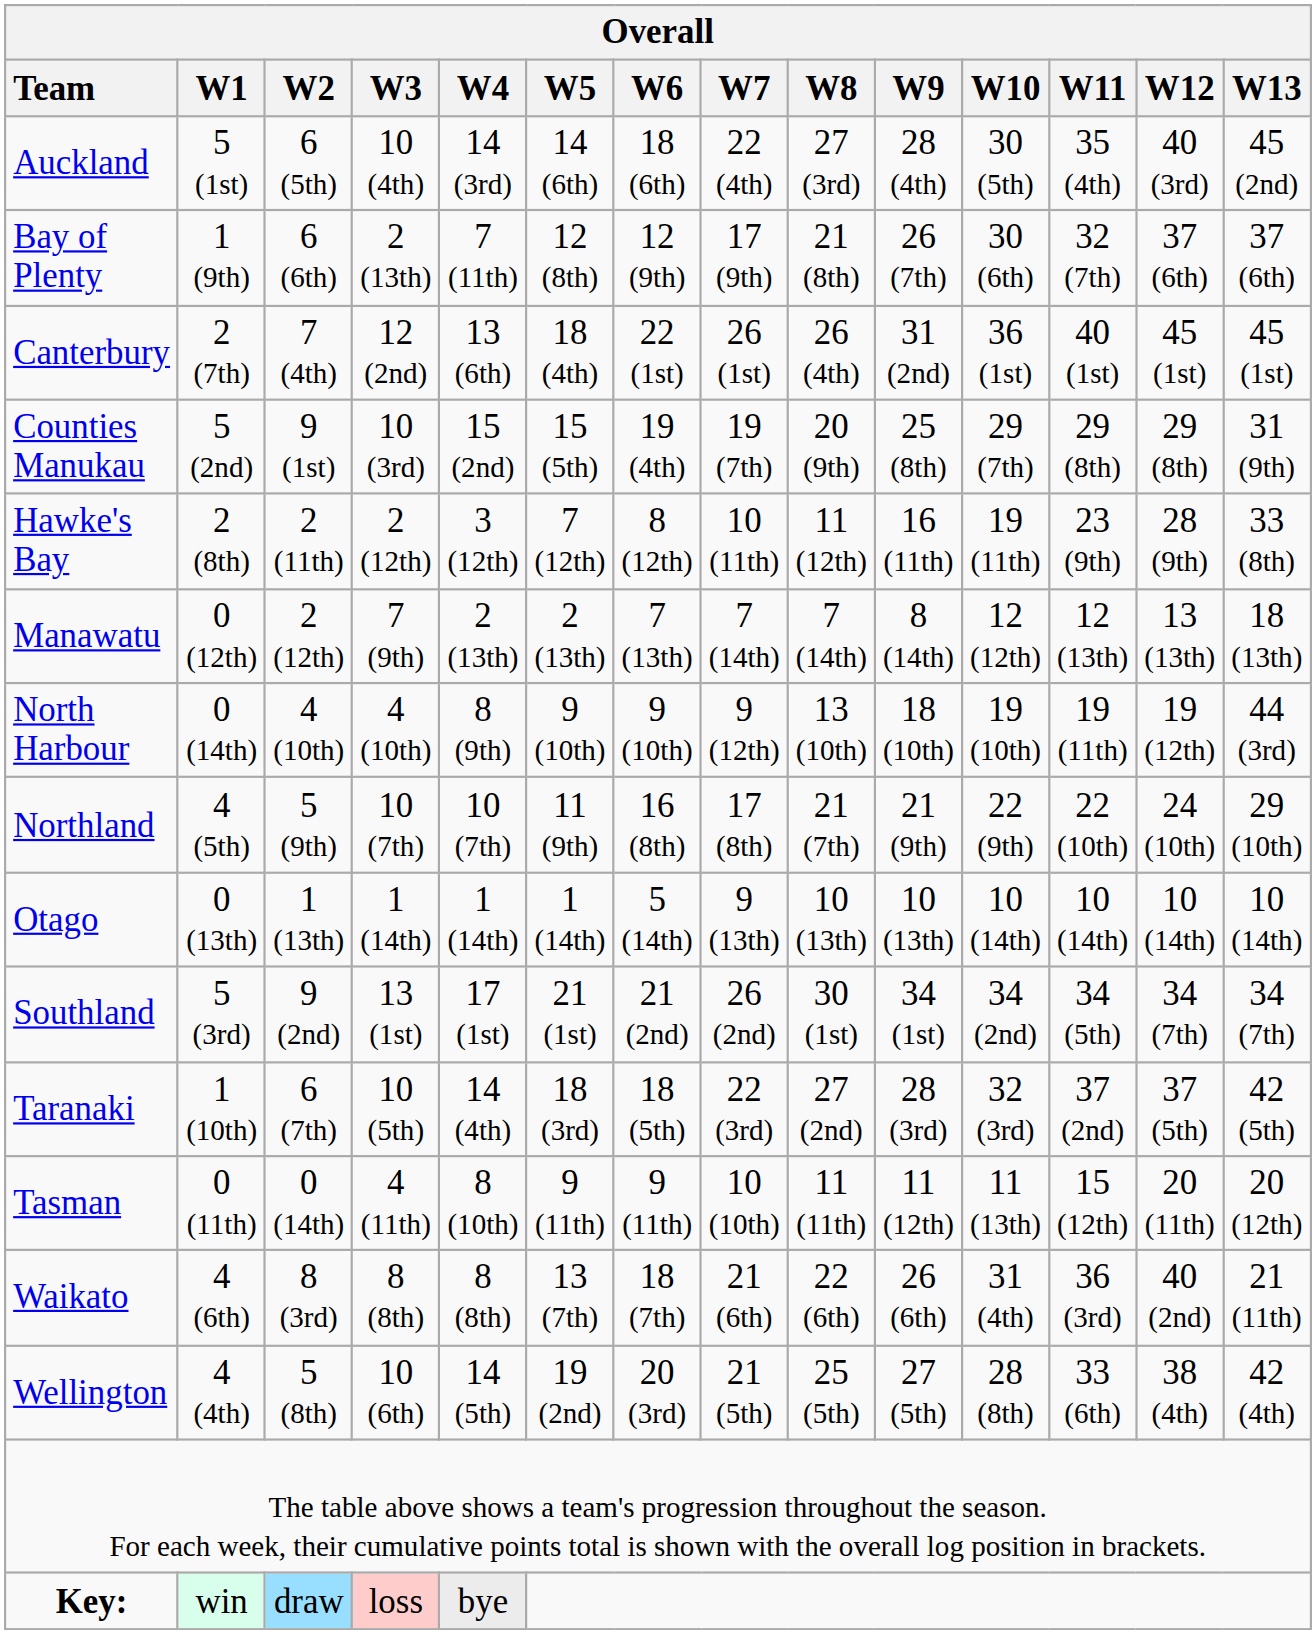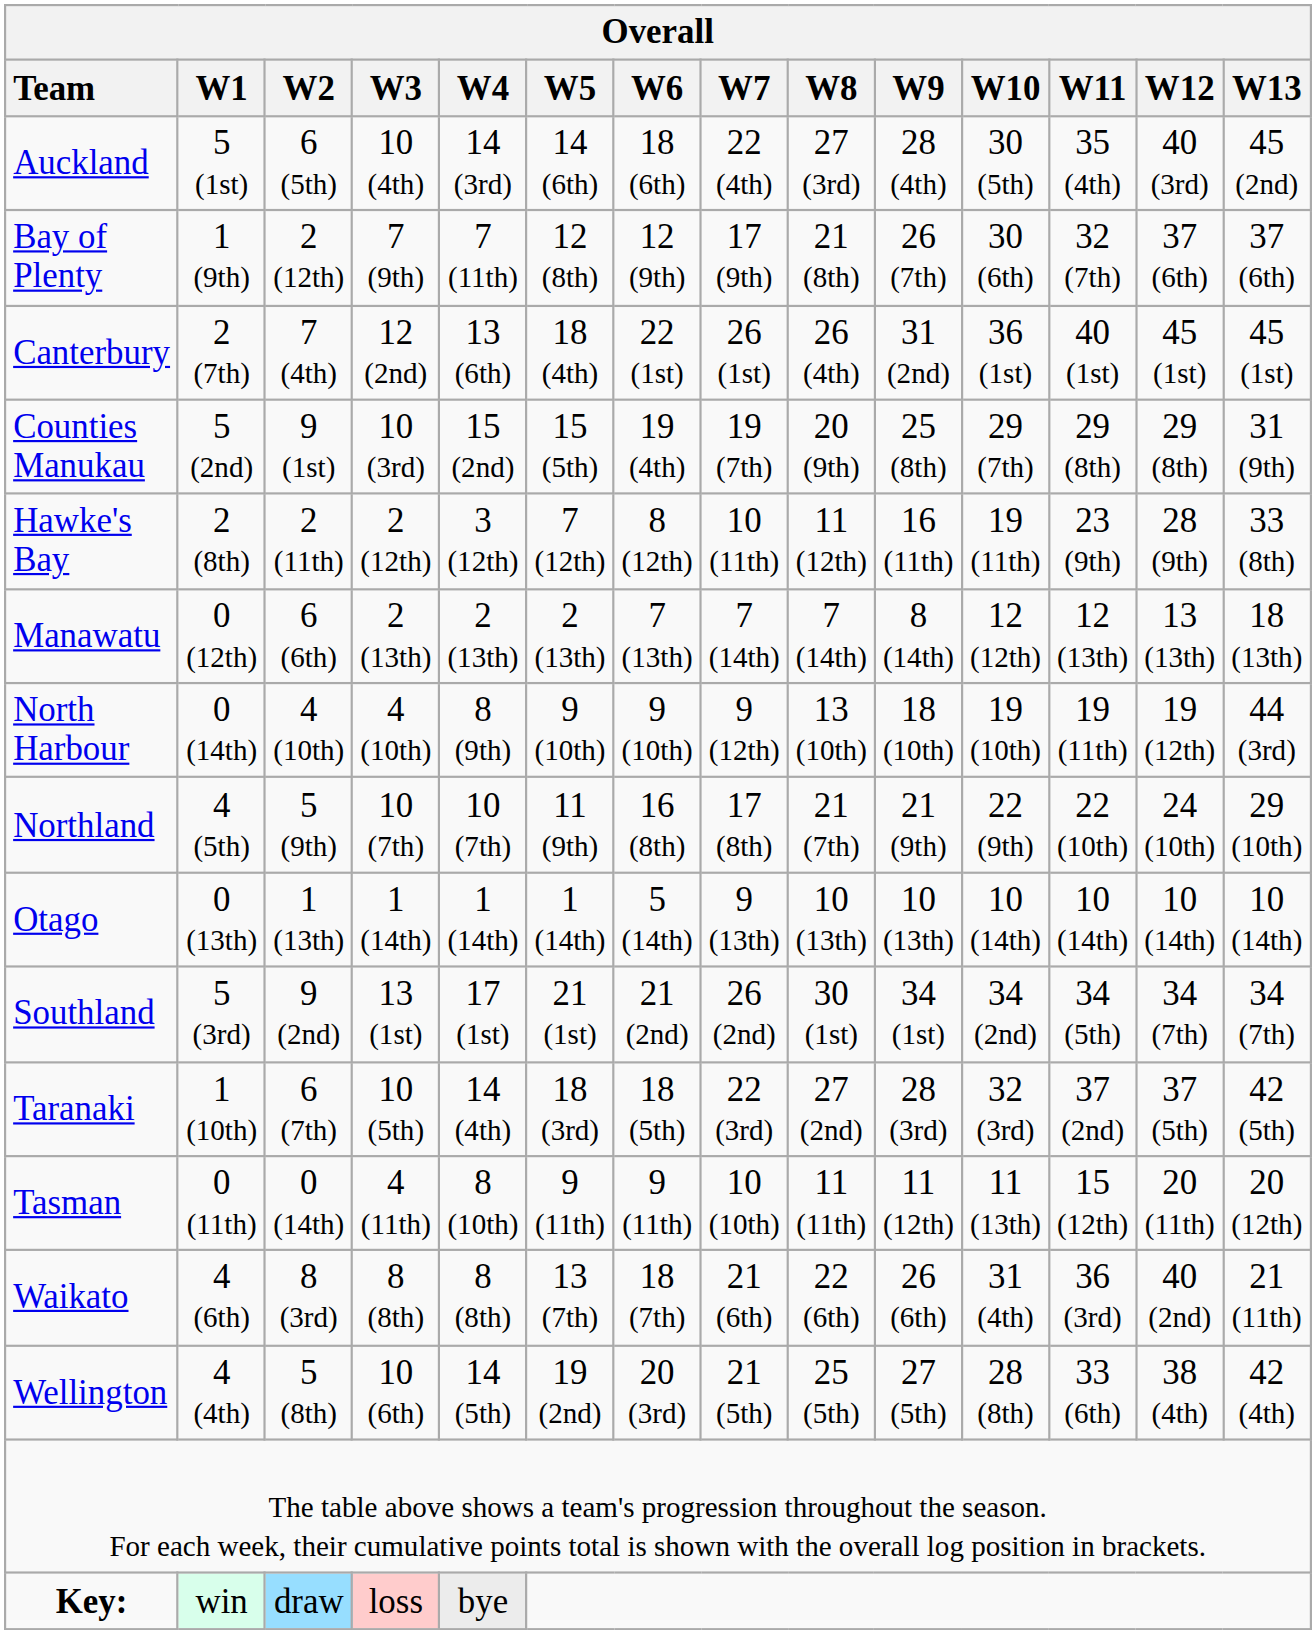Bay of Plenty | W2: 6 (6th) -> 2 (12th)
Bay of Plenty | W3: 2 (13th) -> 7 (9th)
Manawatu | W2: 2 (12th) -> 6 (6th)
Manawatu | W3: 7 (9th) -> 2 (13th)
